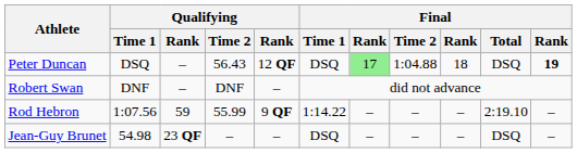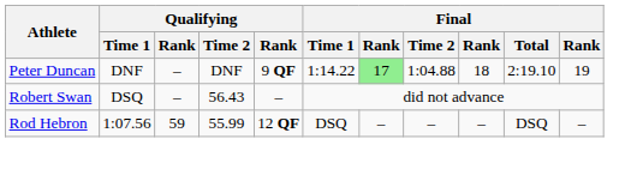Peter Duncan | Qualifying / Time 1: DSQ -> DNF
Peter Duncan | Qualifying / Time 2: 56.43 -> DNF
Peter Duncan | column 5: 12 QF -> 9 QF
Peter Duncan | Final / Time 1: DSQ -> 1:14.22
Peter Duncan | Final / Total: DSQ -> 2:19.10
Peter Duncan | column 11: bold -> normal
Robert Swan | Qualifying / Time 1: DNF -> DSQ
Robert Swan | Qualifying / Time 2: DNF -> 56.43
Rod Hebron | column 5: 9 QF -> 12 QF
Rod Hebron | Final / Time 1: 1:14.22 -> DSQ
Rod Hebron | Final / Total: 2:19.10 -> DSQ
- row: Jean-Guy Brunet | 54.98 | 23 QF | – | – | DSQ | – | – | – | DSQ | –
